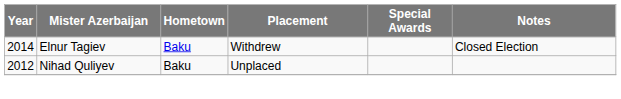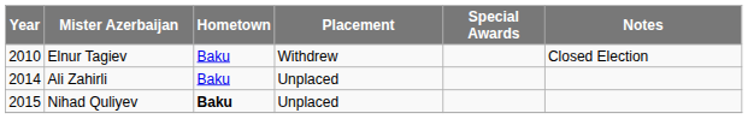Elnur Tagiev | Year: 2014 -> 2010
+ row: 2014 | Ali Zahirli | Baku | Unplaced
Nihad Quliyev | Year: 2012 -> 2015
Nihad Quliyev | Hometown: normal -> bold
